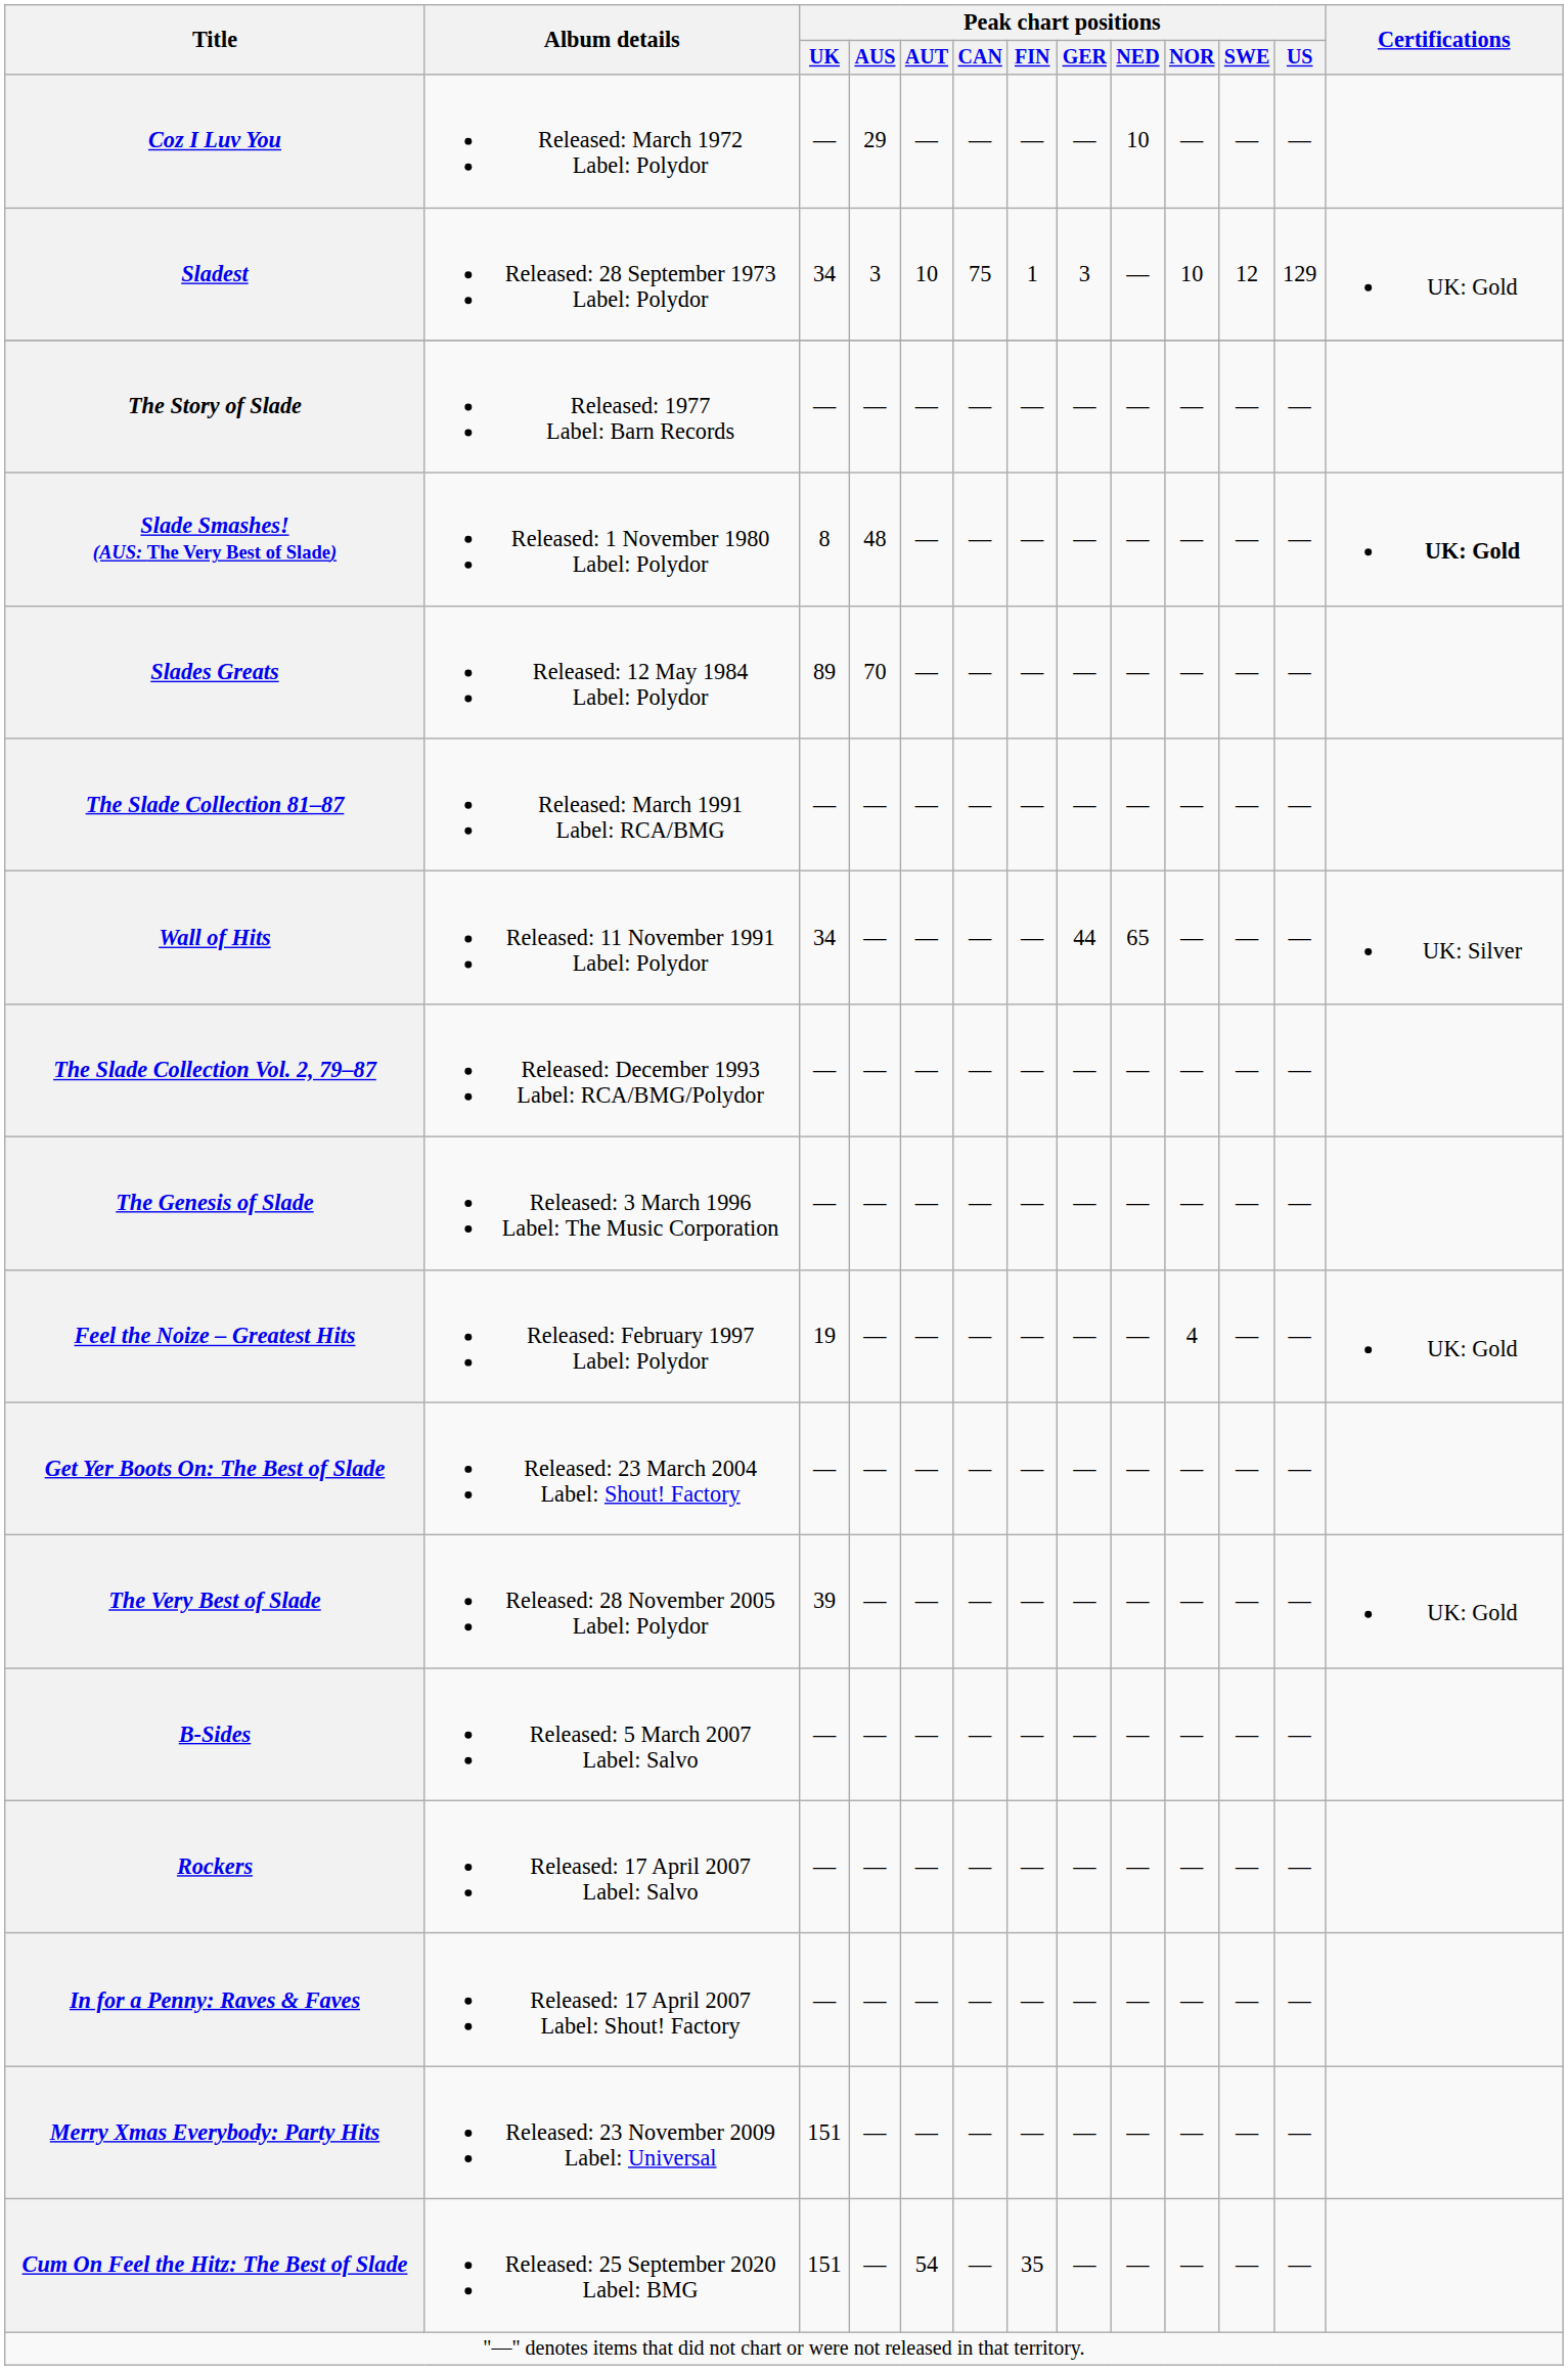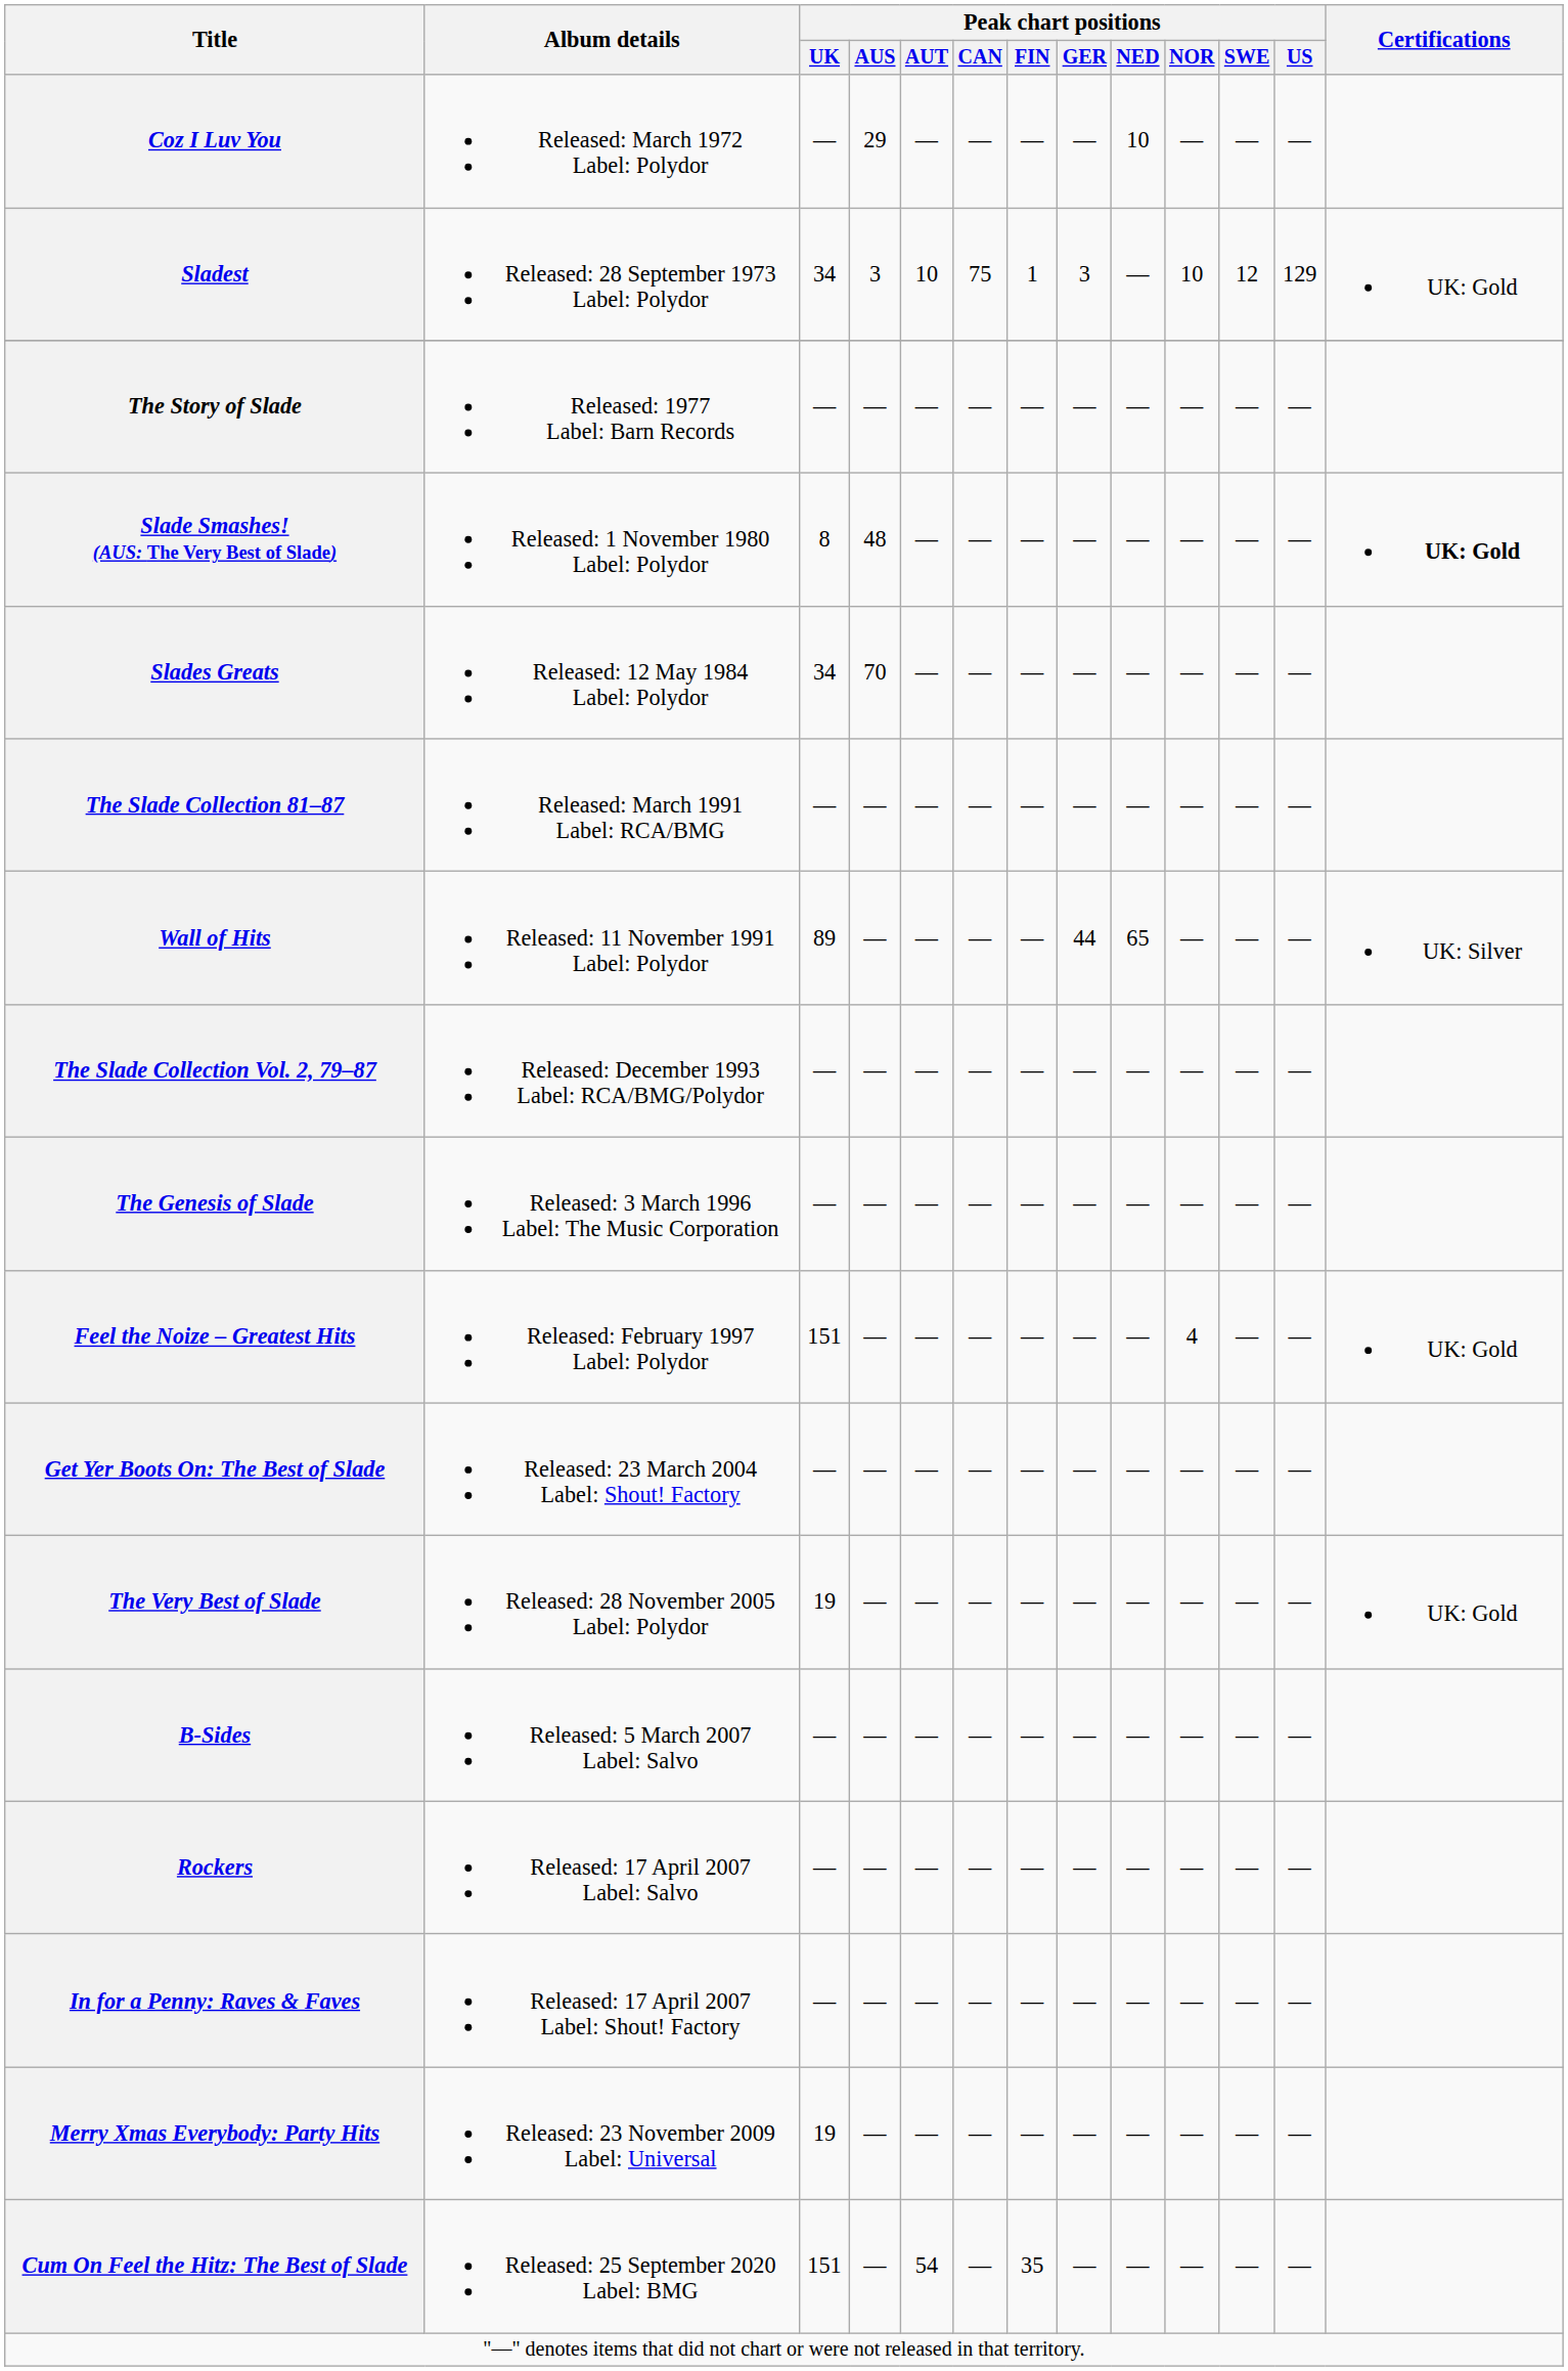Slades Greats | Peak chart positions / UK: 89 -> 34
Wall of Hits | Peak chart positions / UK: 34 -> 89
Feel the Noize – Greatest Hits | Peak chart positions / UK: 19 -> 151
The Very Best of Slade | Peak chart positions / UK: 39 -> 19
Merry Xmas Everybody: Party Hits | Peak chart positions / UK: 151 -> 19
